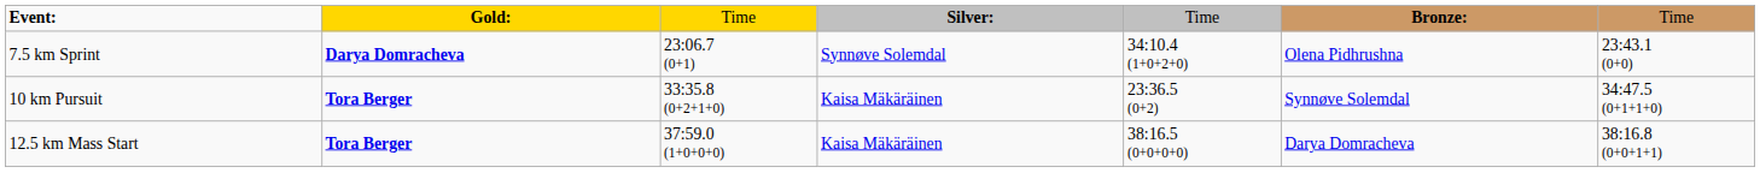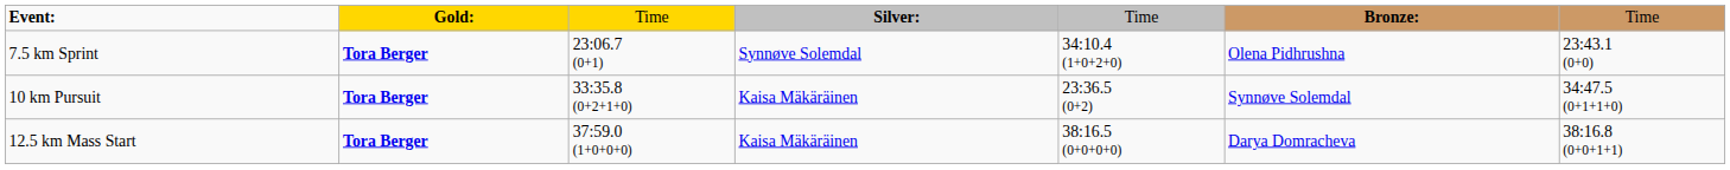7.5 km Sprint | column 2: Darya Domracheva -> Tora Berger
